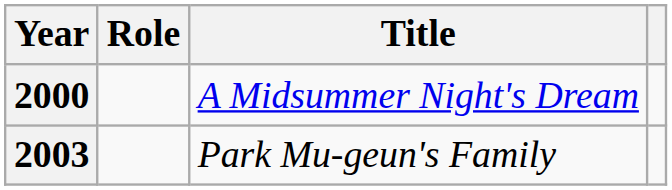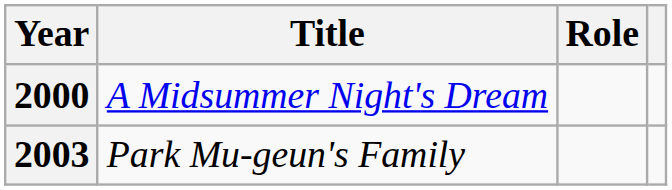columns swapped: Title <-> Role
